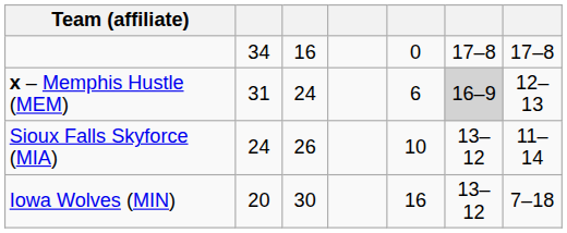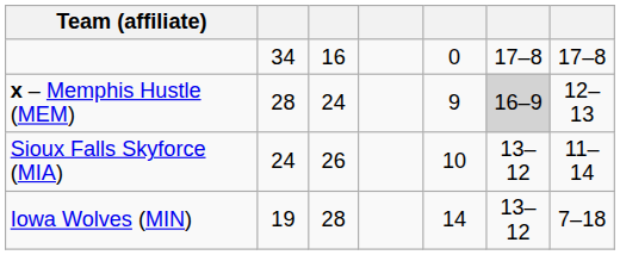x – Memphis Hustle (MEM) | column 2: 31 -> 28
x – Memphis Hustle (MEM) | column 5: 6 -> 9
Iowa Wolves (MIN) | column 2: 20 -> 19
Iowa Wolves (MIN) | column 3: 30 -> 28
Iowa Wolves (MIN) | column 5: 16 -> 14
